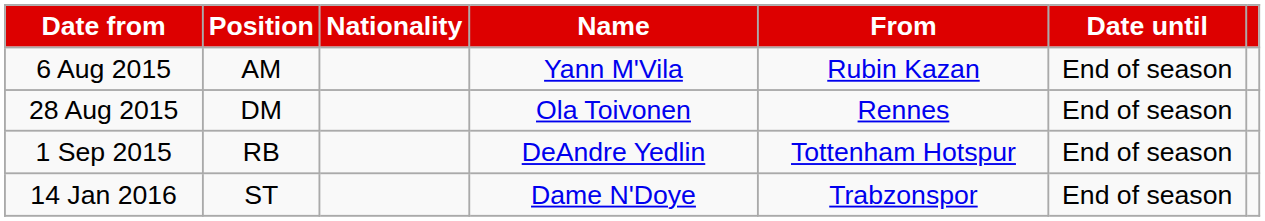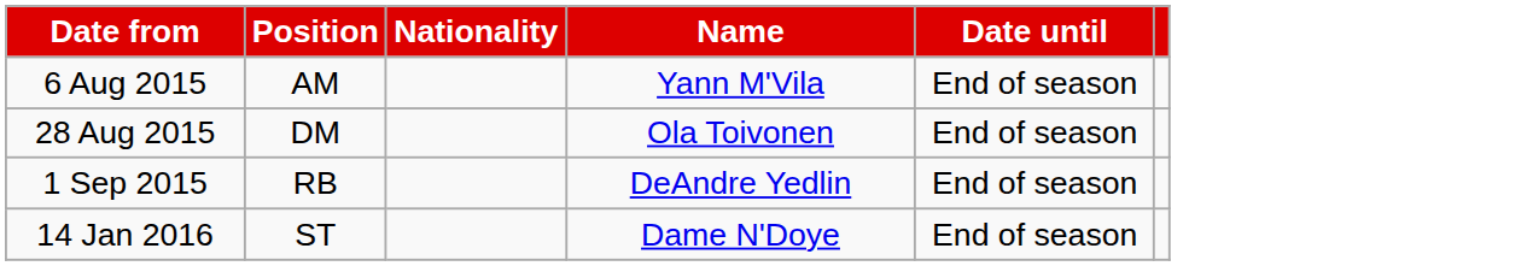- column: From | Rubin Kazan | Rennes | Tottenham Hotspur | Trabzonspor
